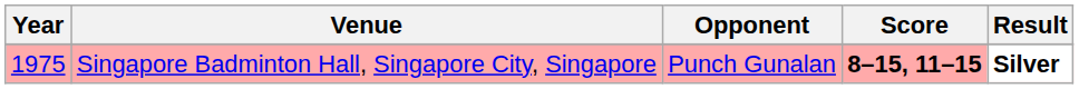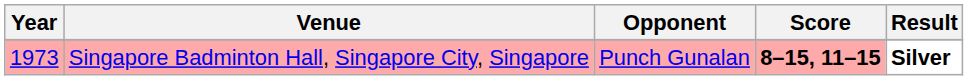Singapore Badminton Hall, Singapore City, Singapore | Year: 1975 -> 1973
